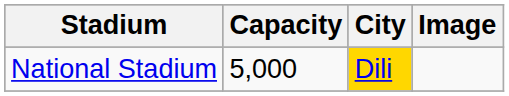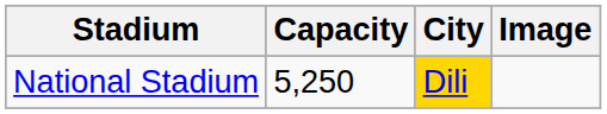National Stadium | Capacity: 5,000 -> 5,250
